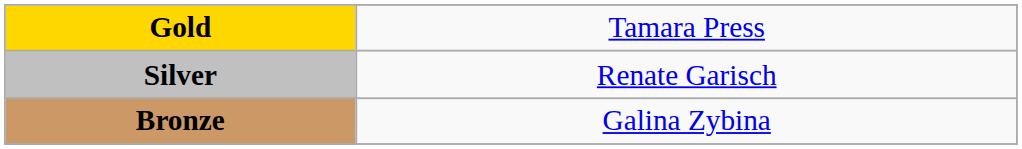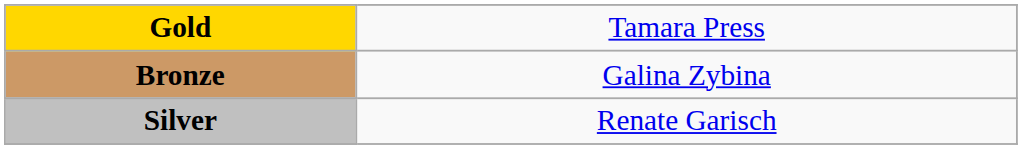rows swapped: Silver <-> Bronze
